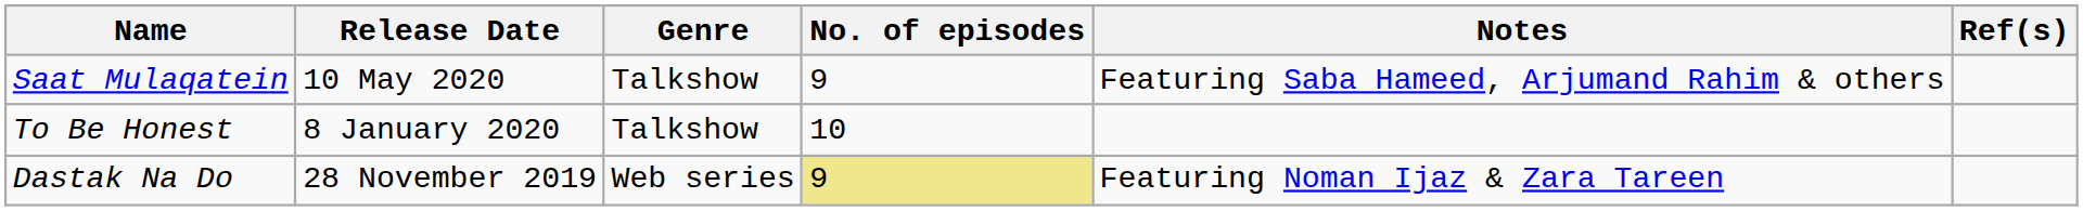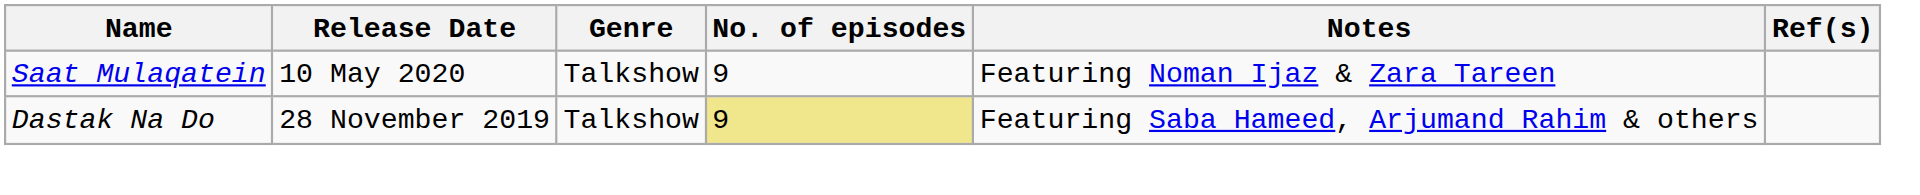Saat Mulaqatein | Notes: Featuring Saba Hameed, Arjumand Rahim & others -> Featuring Noman Ijaz & Zara Tareen
- row: To Be Honest | 8 January 2020 | Talkshow | 10
Dastak Na Do | Genre: Web series -> Talkshow
Dastak Na Do | Notes: Featuring Noman Ijaz & Zara Tareen -> Featuring Saba Hameed, Arjumand Rahim & others
